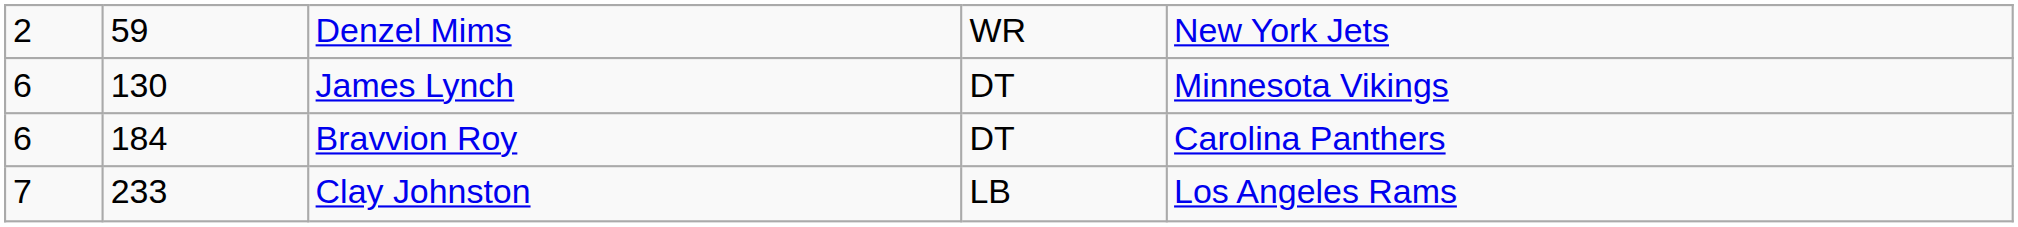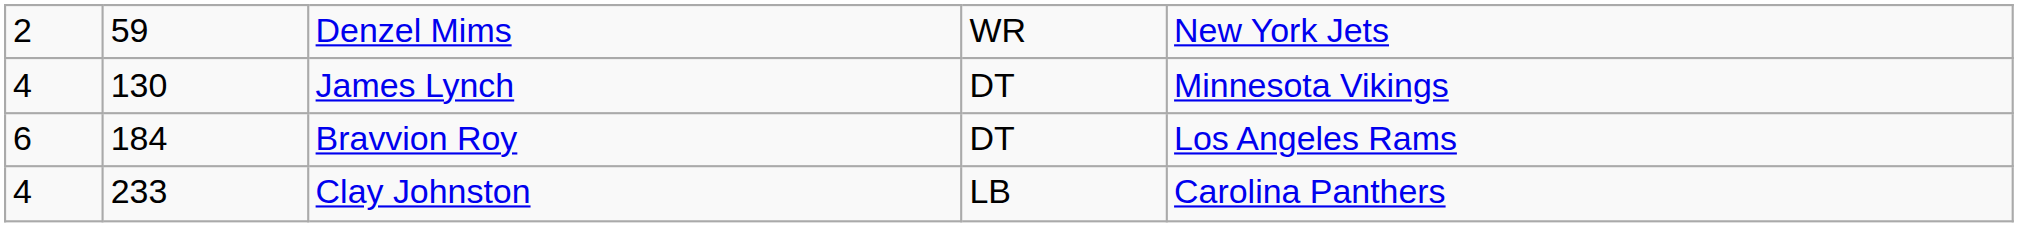James Lynch | column 1: 6 -> 4
Bravvion Roy | column 5: Carolina Panthers -> Los Angeles Rams
Clay Johnston | column 1: 7 -> 4
Clay Johnston | column 5: Los Angeles Rams -> Carolina Panthers
